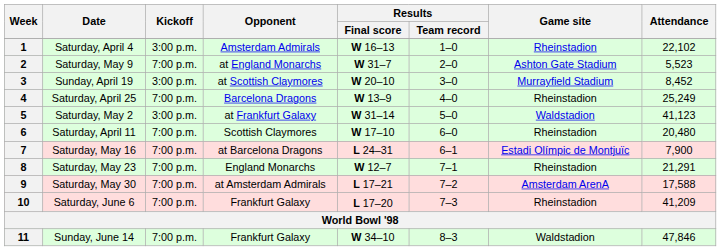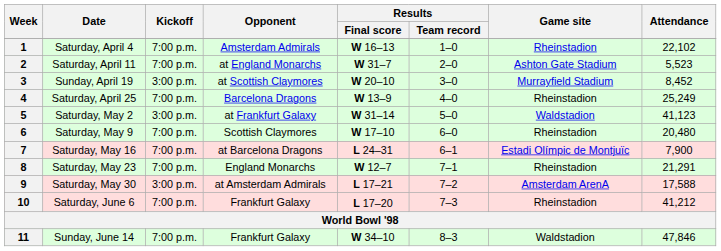1 | Kickoff: 3:00 p.m. -> 7:00 p.m.
2 | Date: Saturday, May 9 -> Saturday, April 11
6 | Date: Saturday, April 11 -> Saturday, May 9
9 | Kickoff: 7:00 p.m. -> 3:00 p.m.
10 | Attendance: 41,209 -> 41,212
